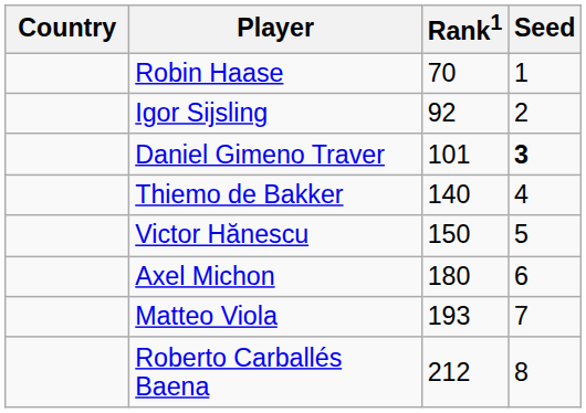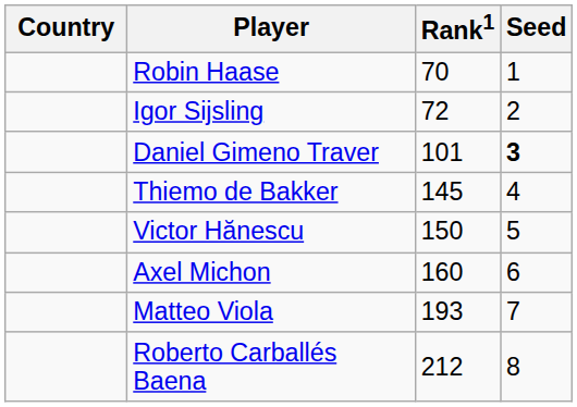Igor Sijsling | Rank1: 92 -> 72
Thiemo de Bakker | Rank1: 140 -> 145
Axel Michon | Rank1: 180 -> 160
